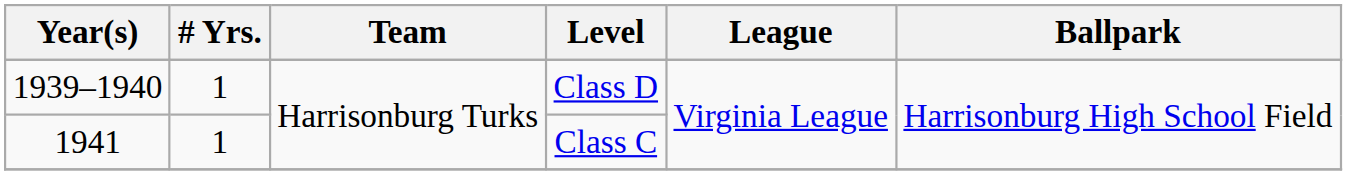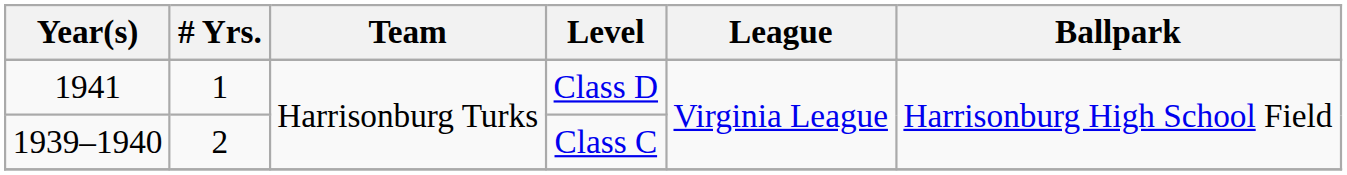Class D | Year(s): 1939–1940 -> 1941
Class C | Year(s): 1941 -> 1939–1940
Class C | # Yrs.: 1 -> 2
